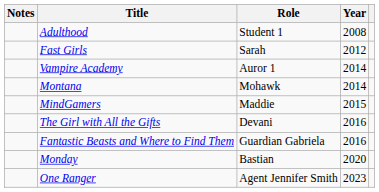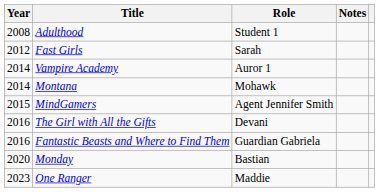columns swapped: Year <-> Notes
MindGamers | Role: Maddie -> Agent Jennifer Smith
One Ranger | Role: Agent Jennifer Smith -> Maddie
